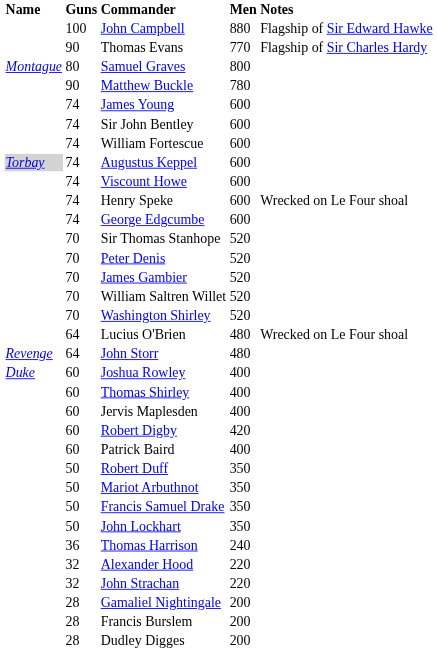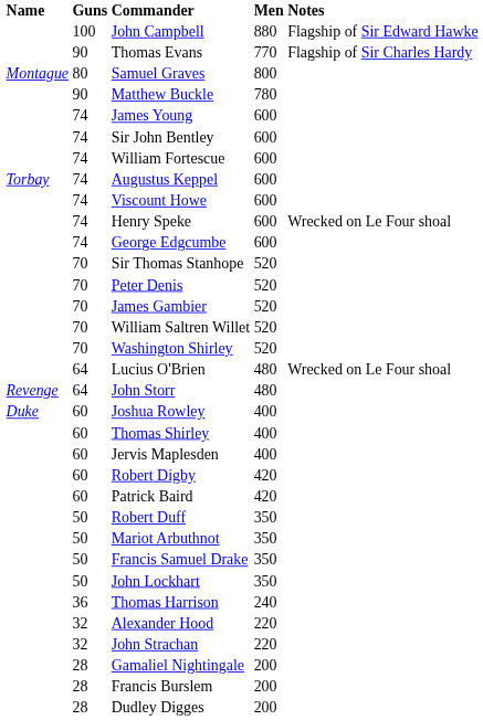Augustus Keppel | Name: lightgrey background -> no background
Patrick Baird | Men: 400 -> 420
